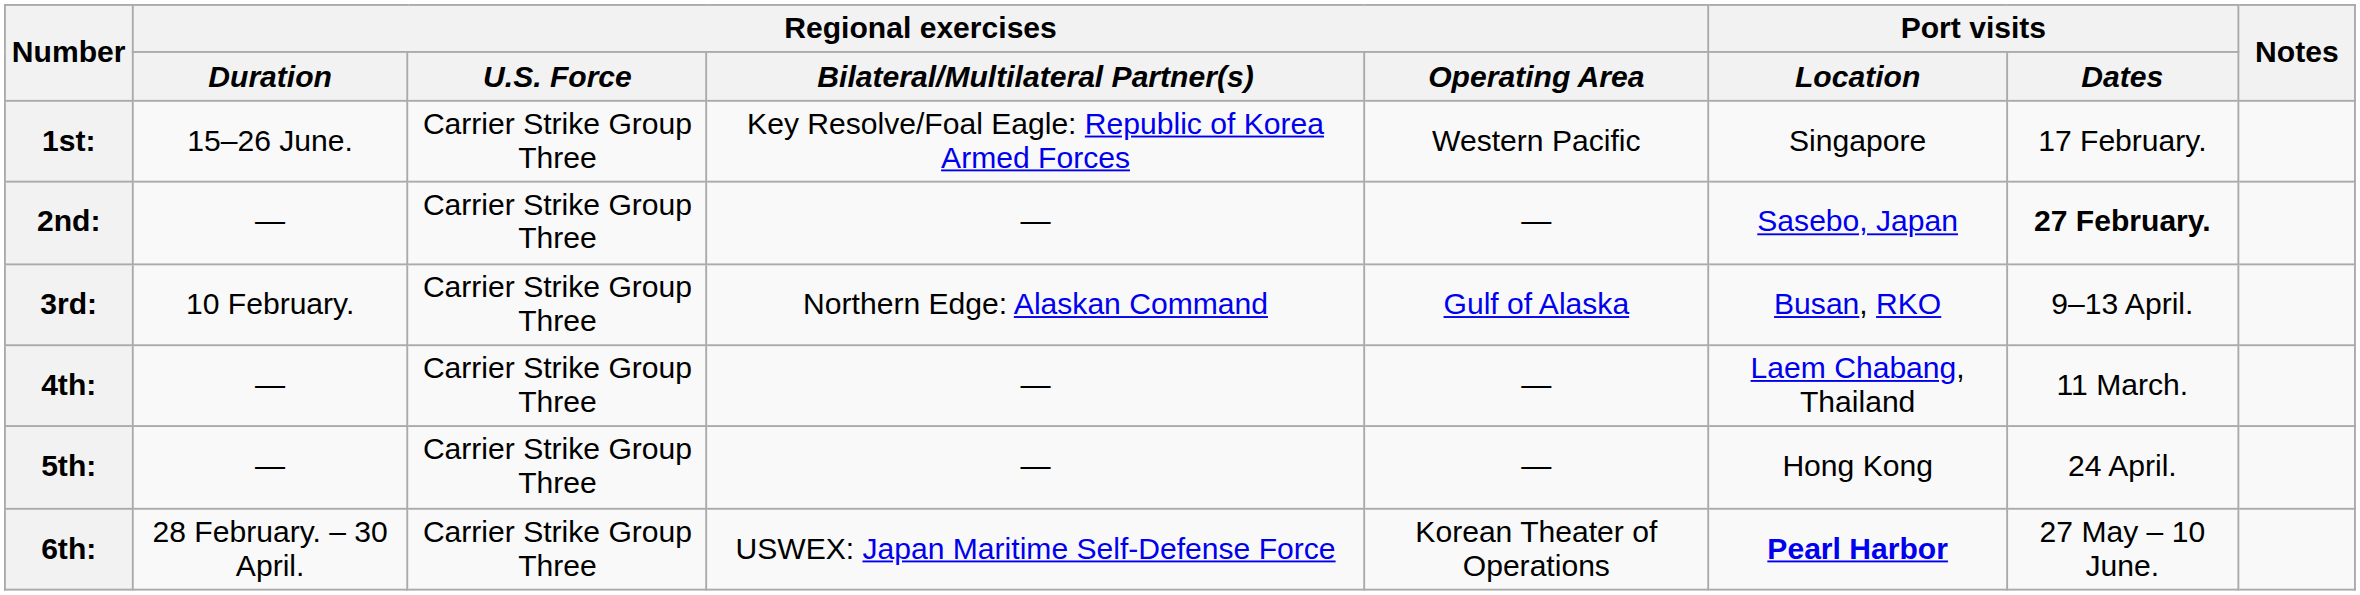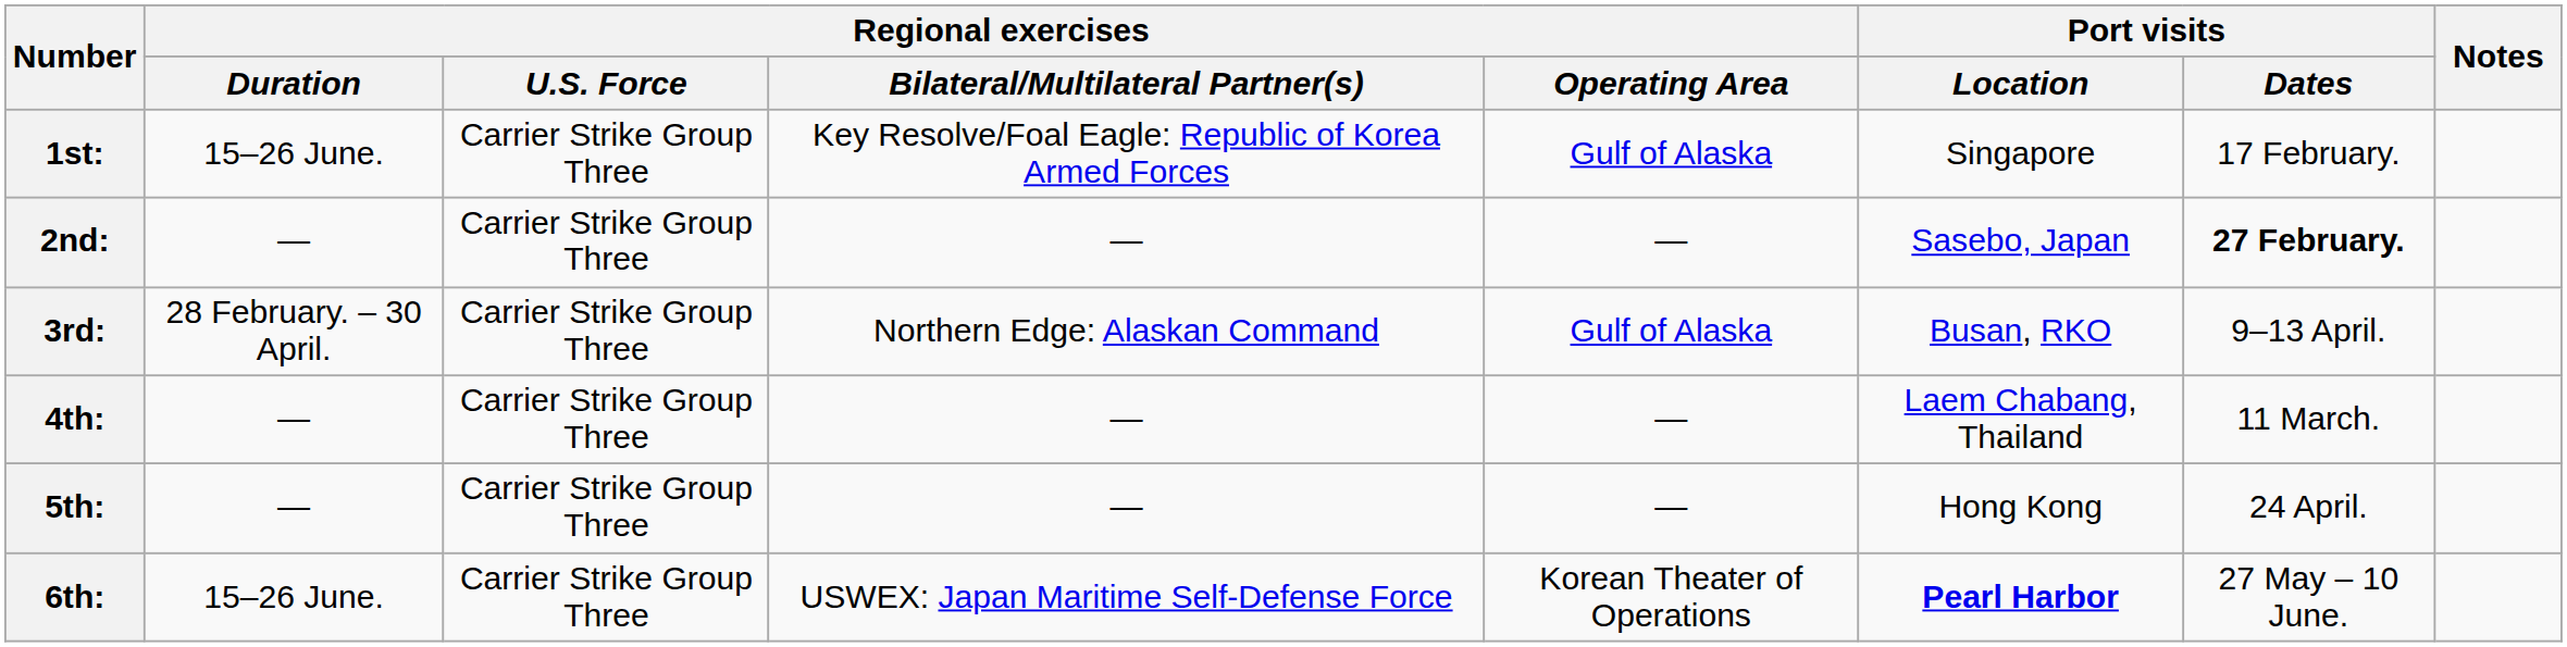1st: | Regional exercises / Operating Area: Western Pacific -> Gulf of Alaska
3rd: | Regional exercises / Duration: 10 February. -> 28 February. – 30 April.
6th: | Regional exercises / Duration: 28 February. – 30 April. -> 15–26 June.
